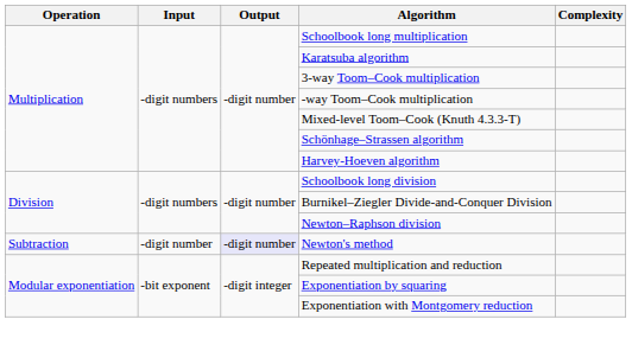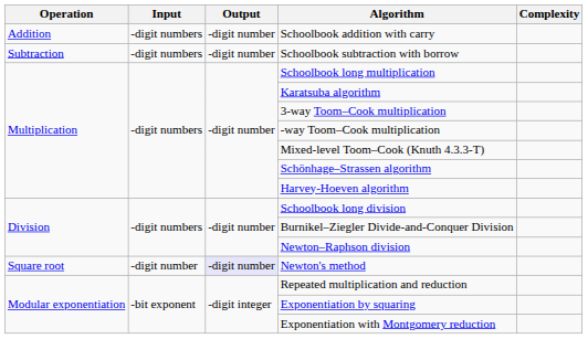+ row: Addition | -digit numbers | -digit number | Schoolbook addition with carry
+ row: Subtraction | -digit numbers | -digit number | Schoolbook subtraction with borrow
Newton's method | Operation: Subtraction -> Square root
